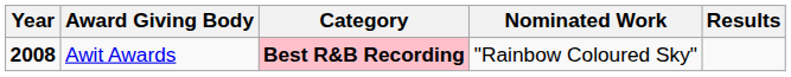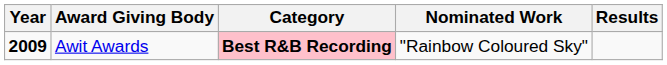Awit Awards | Year: 2008 -> 2009
